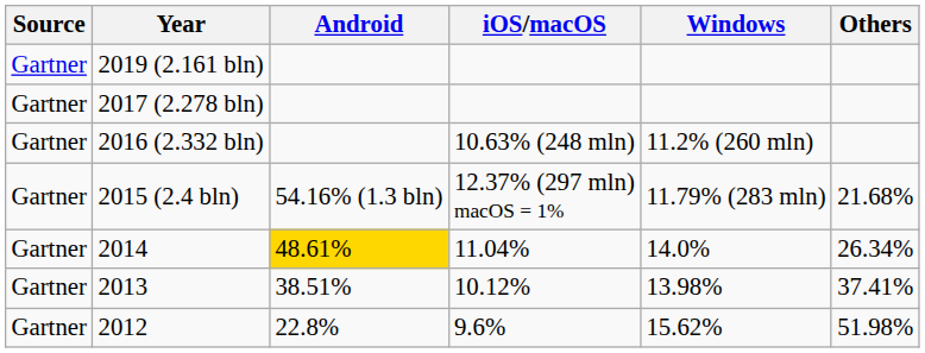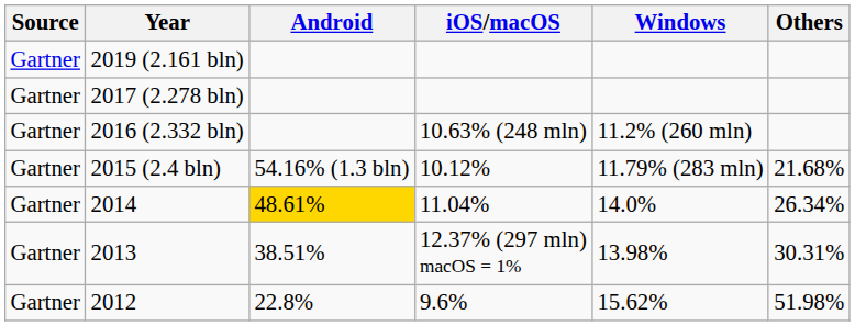2015 (2.4 bln) | iOS/macOS: 12.37% (297 mln) macOS = 1% -> 10.12%
2013 | iOS/macOS: 10.12% -> 12.37% (297 mln) macOS = 1%
2013 | Others: 37.41% -> 30.31%
